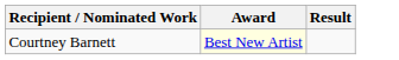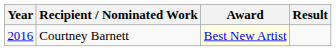+ column: Year | 2016
